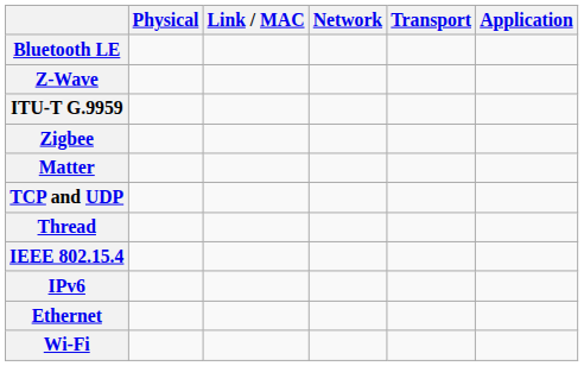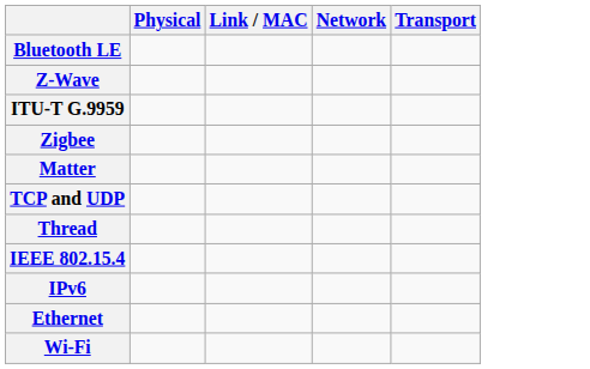- column: Application
